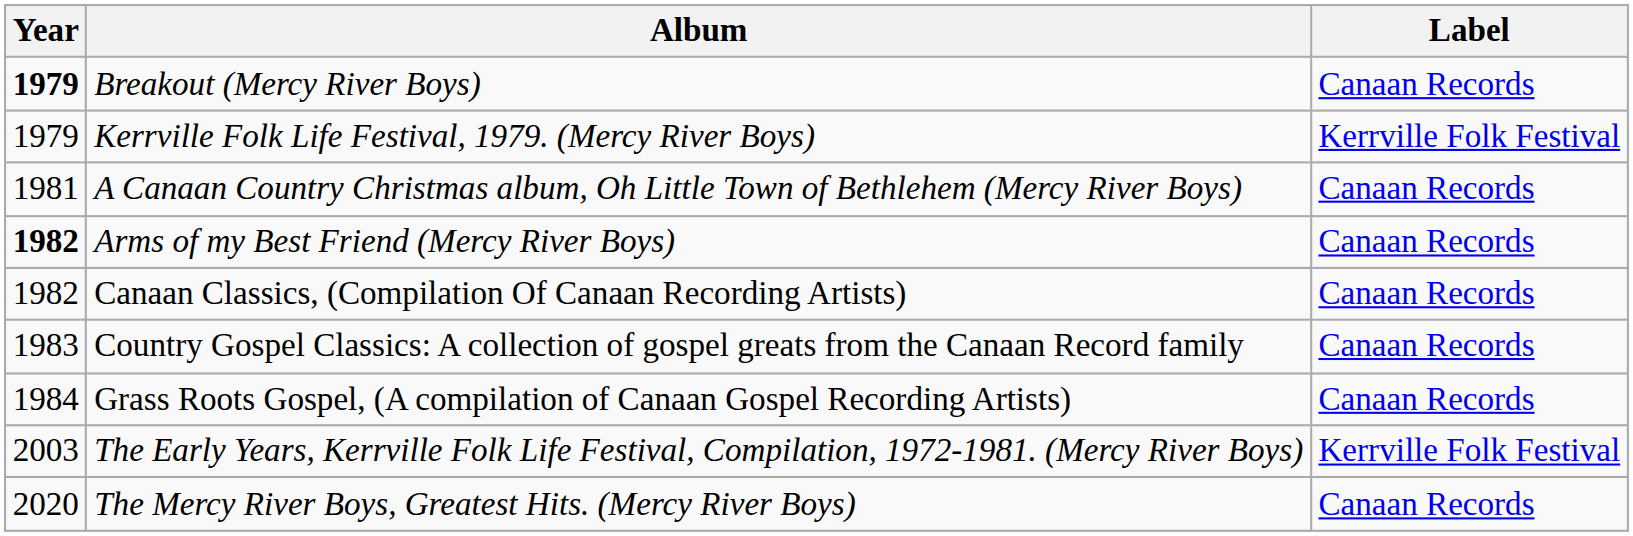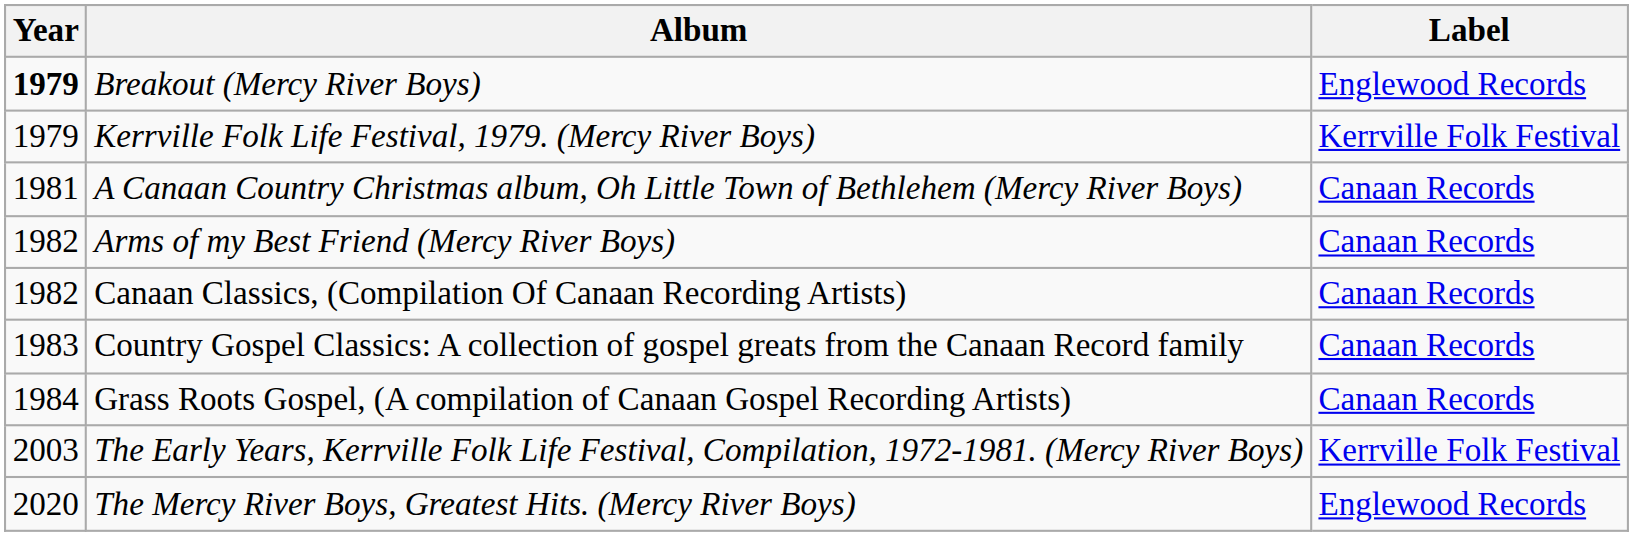Breakout (Mercy River Boys) | Label: Canaan Records -> Englewood Records
Arms of my Best Friend (Mercy River Boys) | Year: bold -> normal
The Mercy River Boys, Greatest Hits. (Mercy River Boys) | Label: Canaan Records -> Englewood Records
